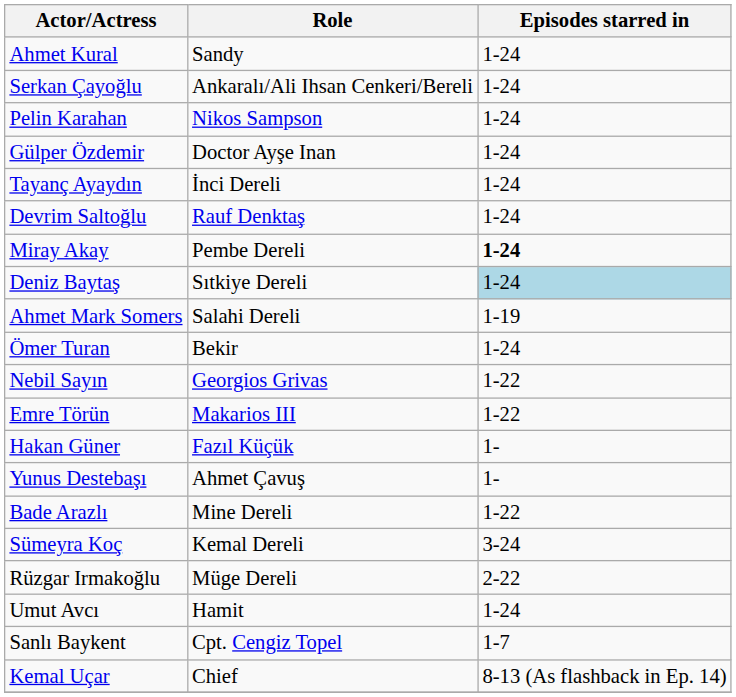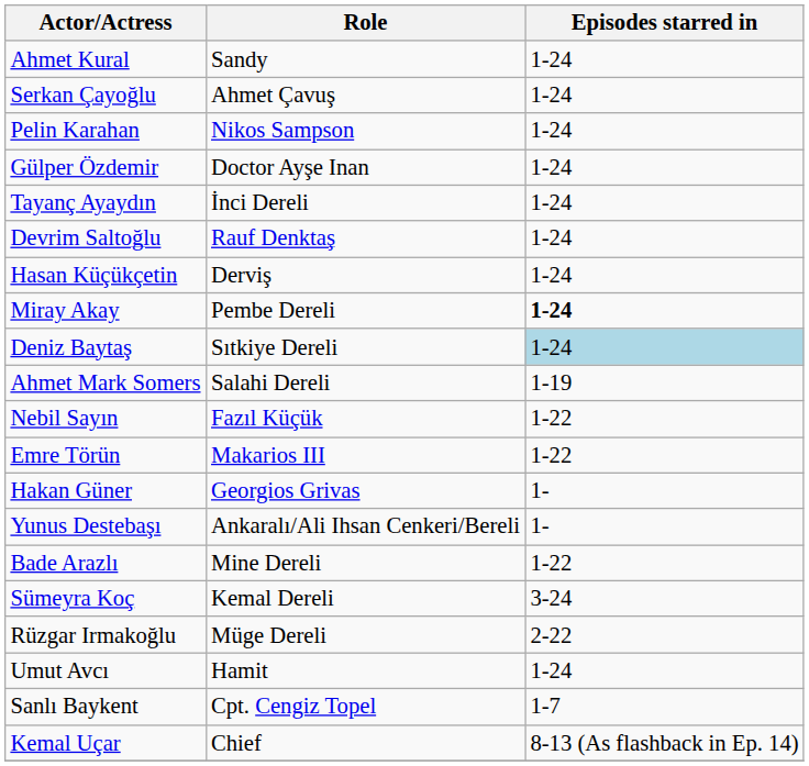Serkan Çayoğlu | Role: Ankaralı/Ali Ihsan Cenkeri/Bereli -> Ahmet Çavuş
+ row: Hasan Küçükçetin | Derviş | 1-24
- row: Ömer Turan | Bekir | 1-24
Nebil Sayın | Role: Georgios Grivas -> Fazıl Küçük
Hakan Güner | Role: Fazıl Küçük -> Georgios Grivas
Yunus Destebaşı | Role: Ahmet Çavuş -> Ankaralı/Ali Ihsan Cenkeri/Bereli
